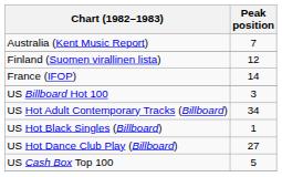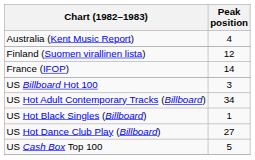Australia (Kent Music Report) | Peak position: 7 -> 4
